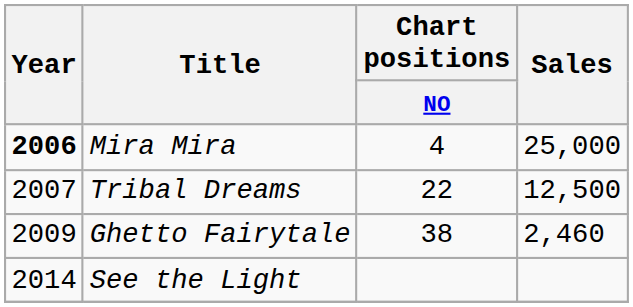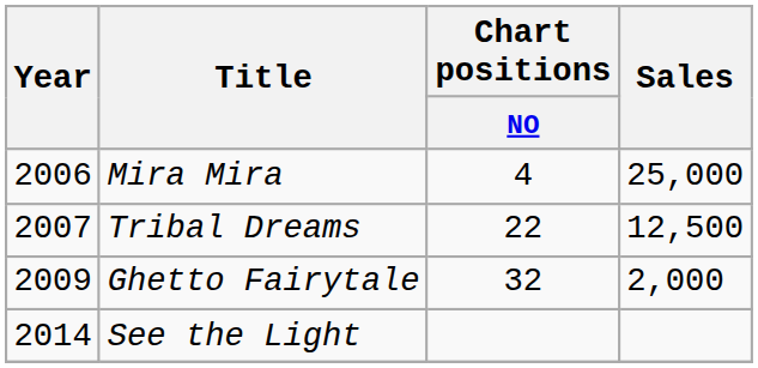Mira Mira | Year: bold -> normal
Ghetto Fairytale | Chart positions / NO: 38 -> 32
Ghetto Fairytale | Sales: 2,460 -> 2,000
